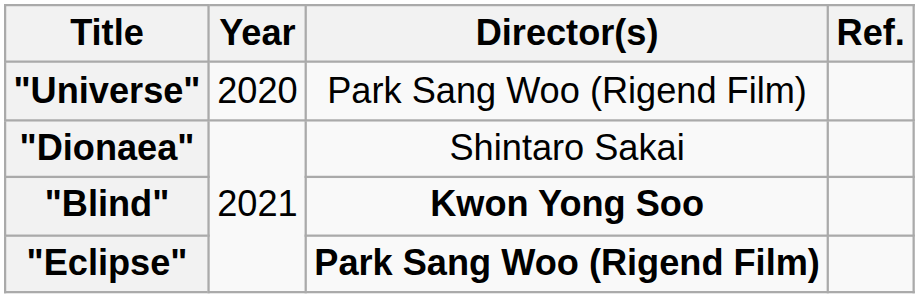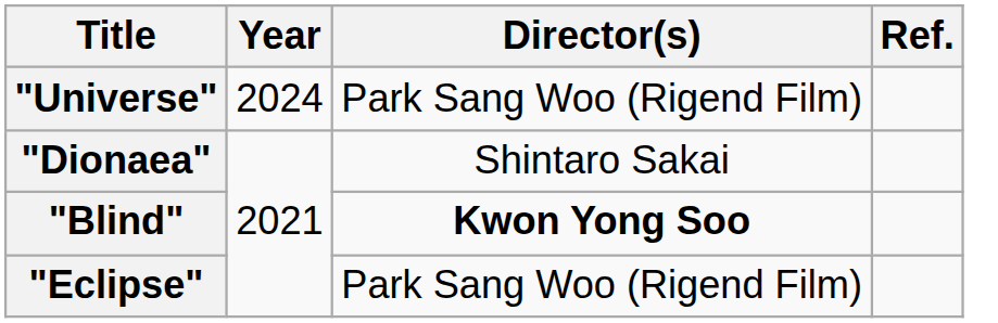"Universe" | Year: 2020 -> 2024
"Eclipse" | Director(s): bold -> normal
